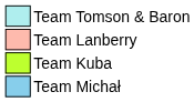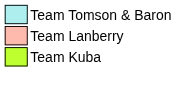- row: Team Michał
